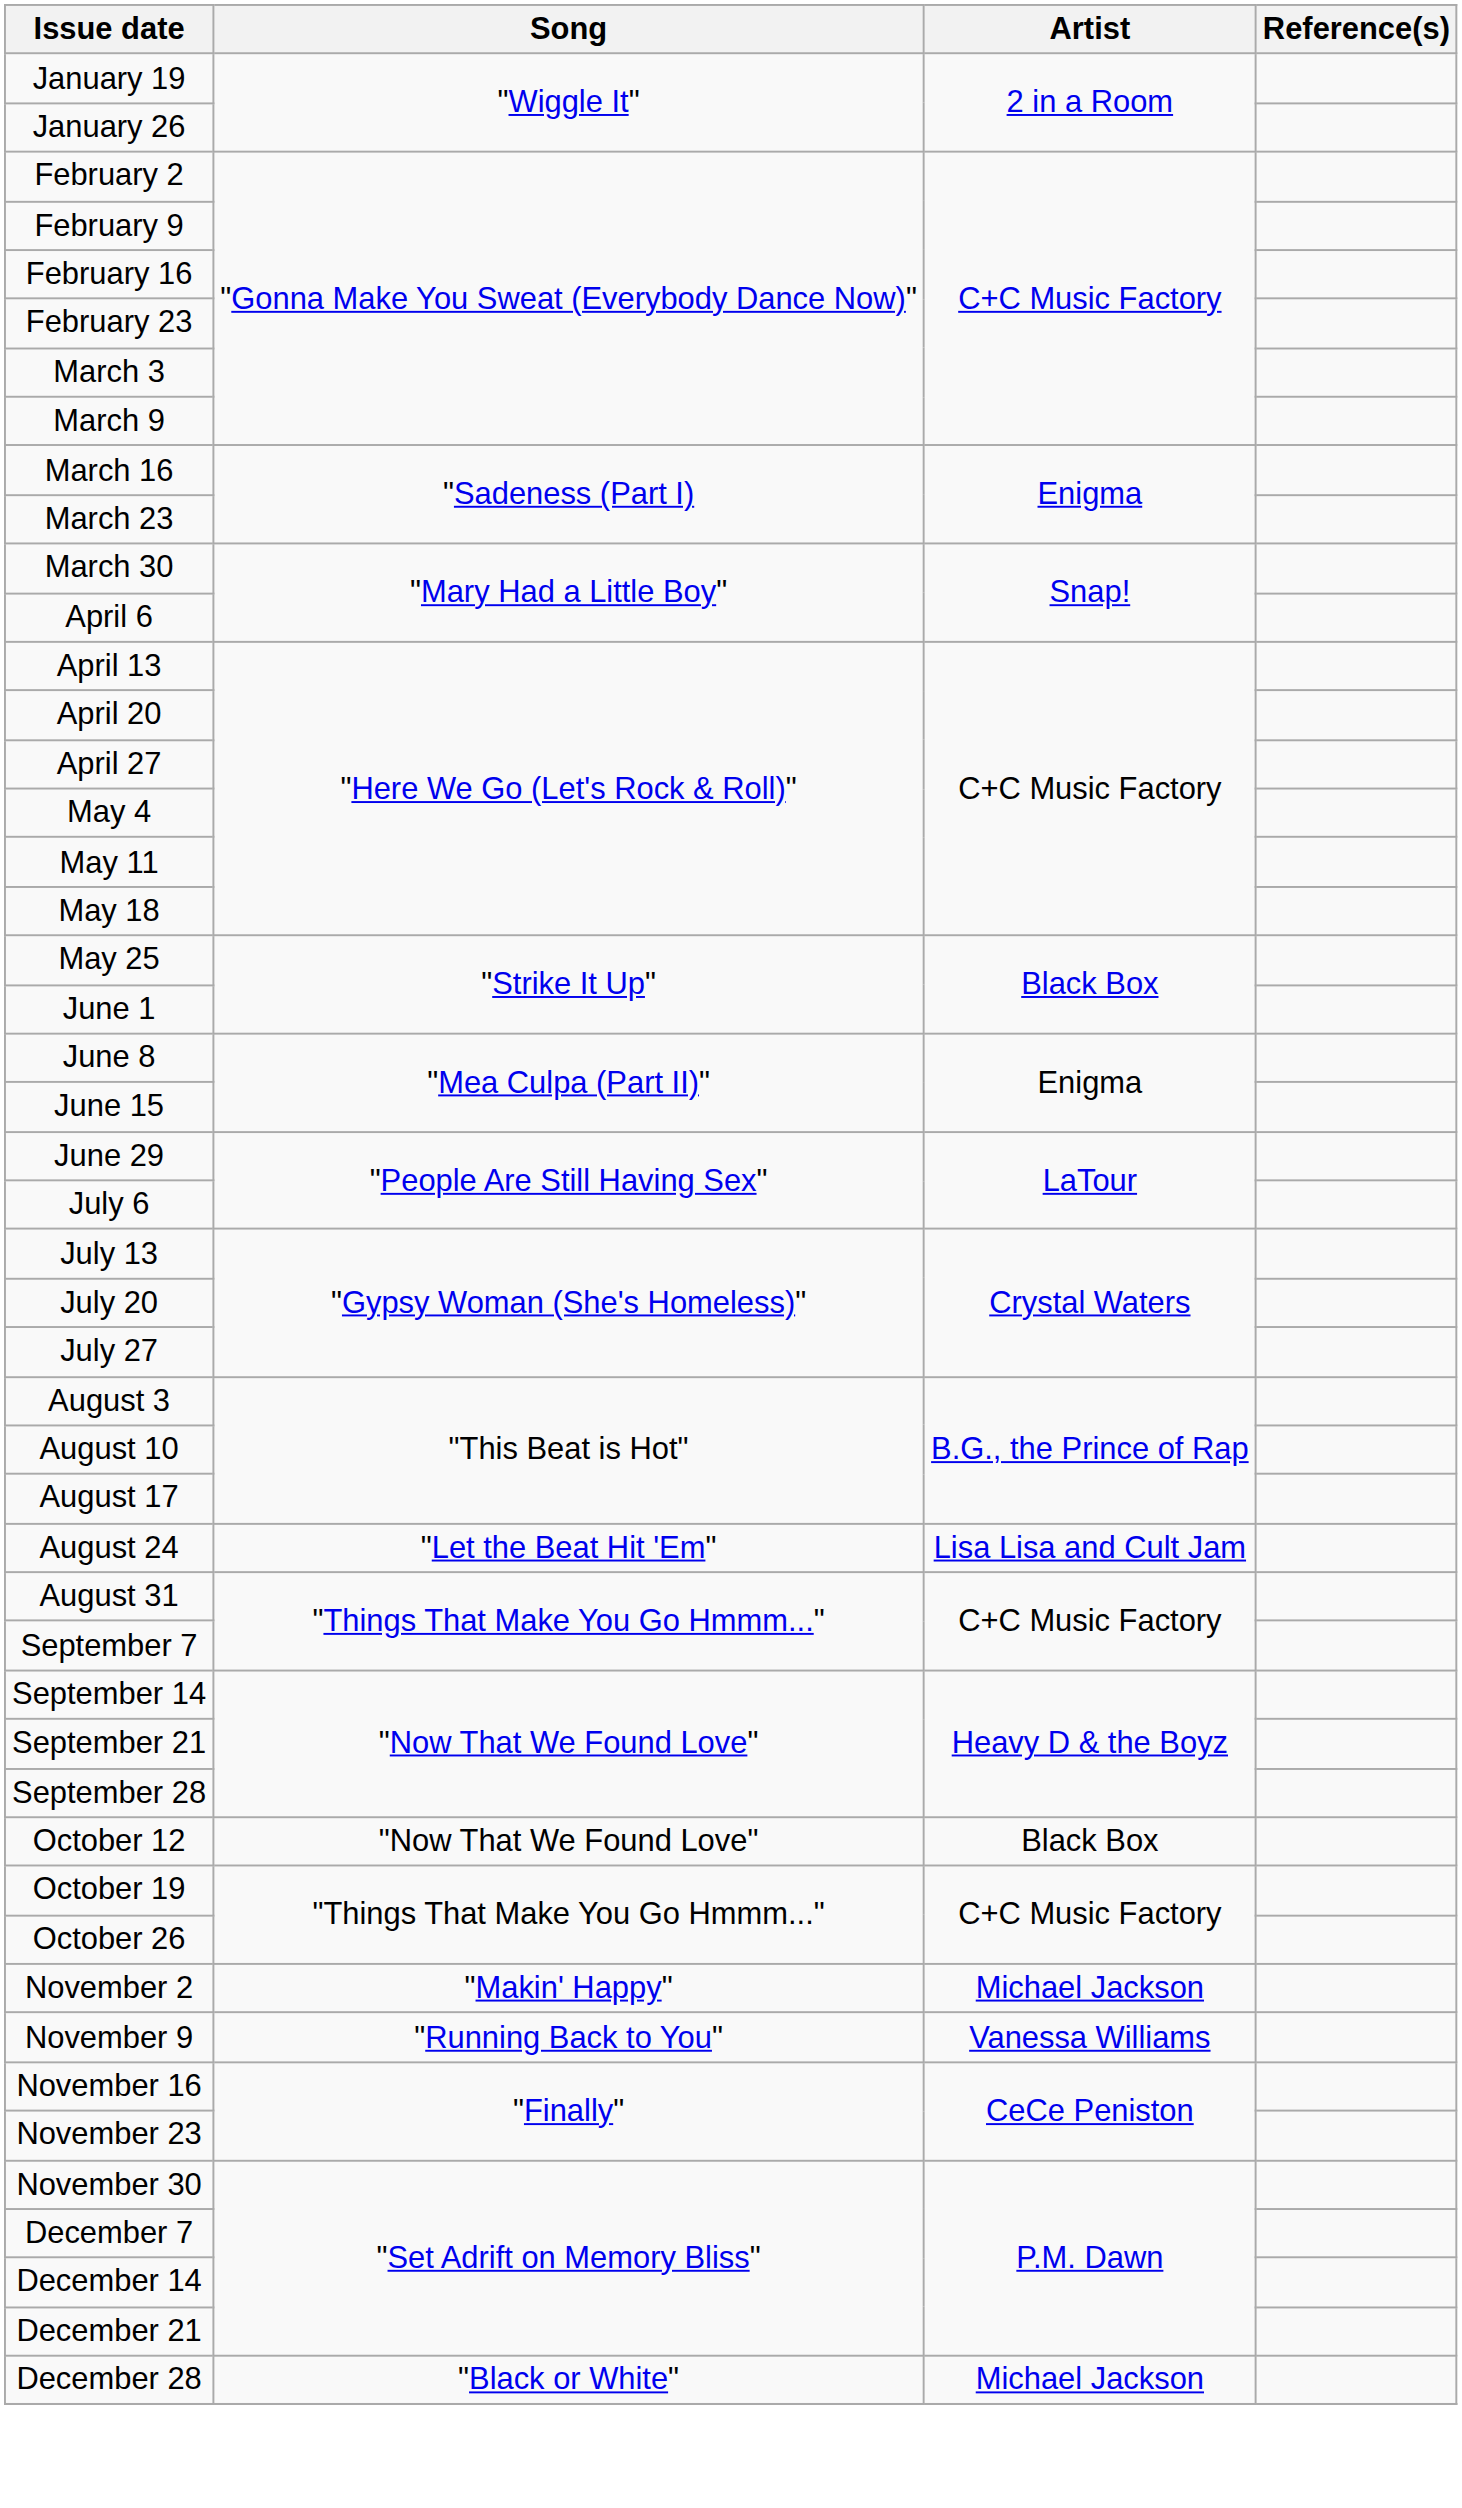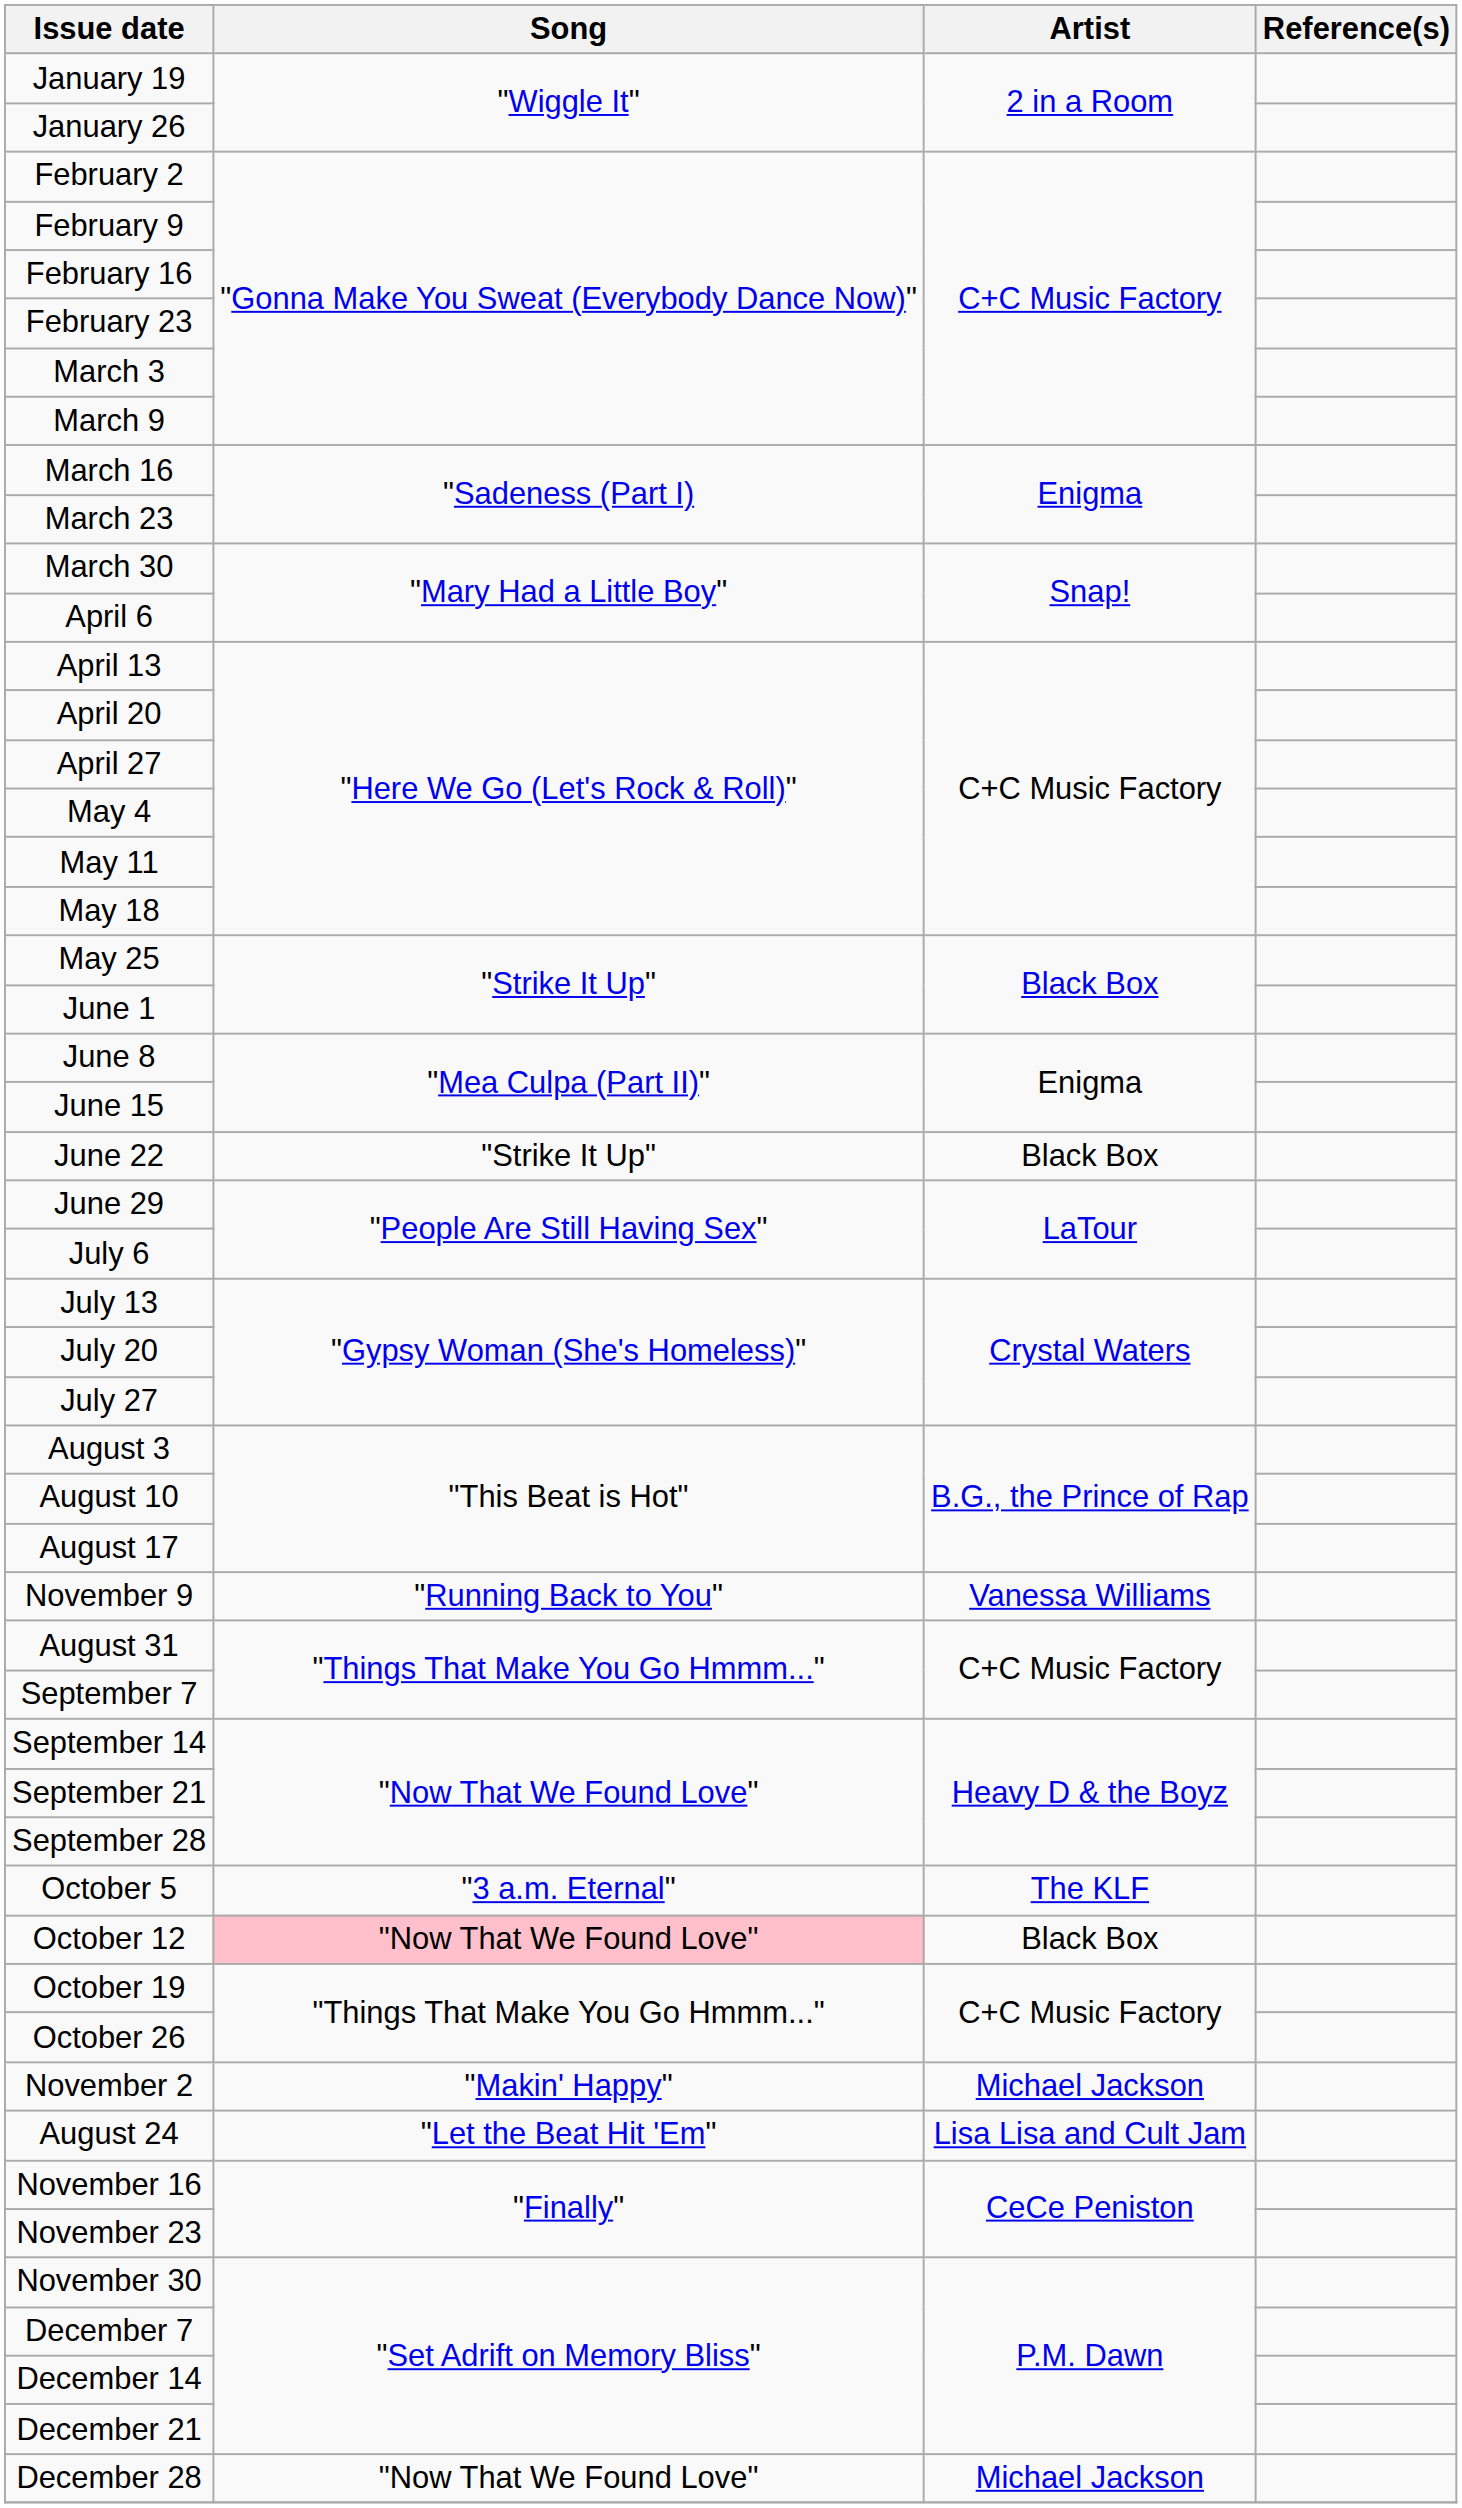+ row: June 22 | "Strike It Up" | Black Box
rows swapped: August 24 <-> November 9
+ row: October 5 | "3 a.m. Eternal" | The KLF
October 12 | Song: no background -> pink background
December 28 | Song: "Black or White" -> "Now That We Found Love"
